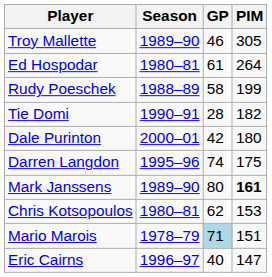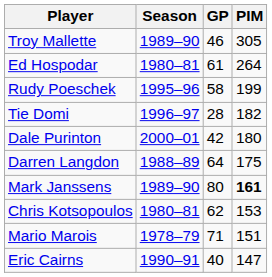Rudy Poeschek | Season: 1988–89 -> 1995–96
Tie Domi | Season: 1990–91 -> 1996–97
Darren Langdon | Season: 1995–96 -> 1988–89
Darren Langdon | GP: 74 -> 64
Mario Marois | GP: lightblue background -> no background
Eric Cairns | Season: 1996–97 -> 1990–91
